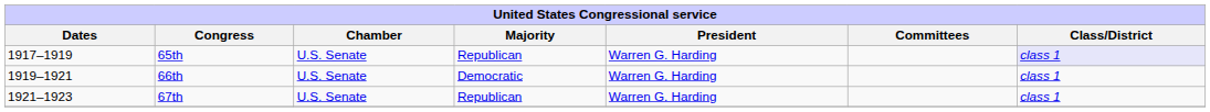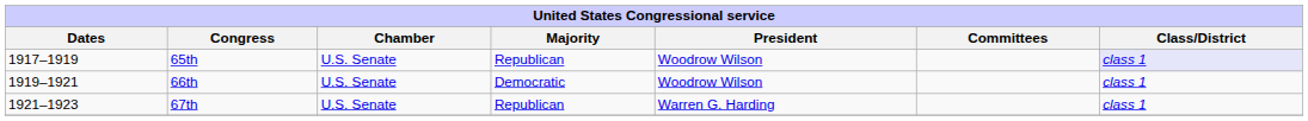65th | President: Warren G. Harding -> Woodrow Wilson
66th | President: Warren G. Harding -> Woodrow Wilson
